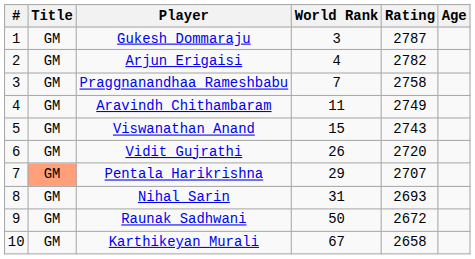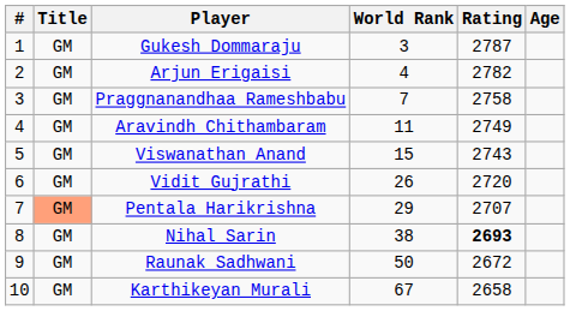Nihal Sarin | World Rank: 31 -> 38
Nihal Sarin | Rating: normal -> bold
